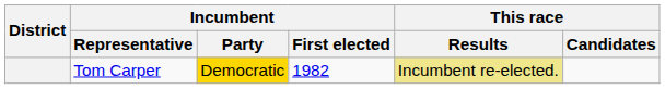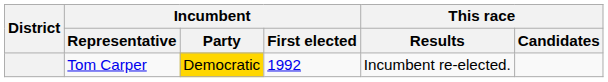Tom Carper | Incumbent / First elected: 1982 -> 1992
Tom Carper | This race / Results: khaki background -> no background
